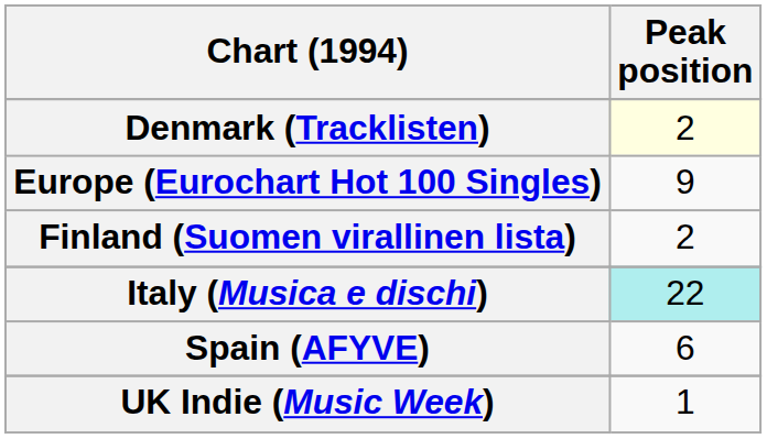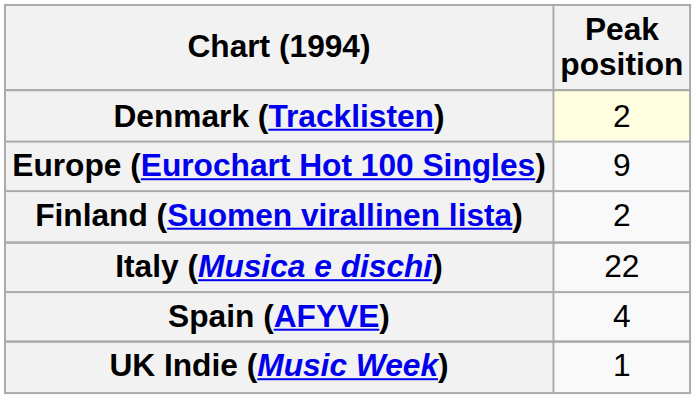Italy (Musica e dischi) | Peak position: paleturquoise background -> no background
Spain (AFYVE) | Peak position: 6 -> 4
